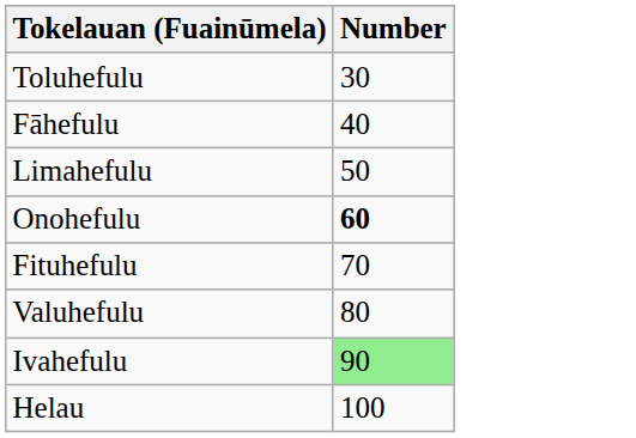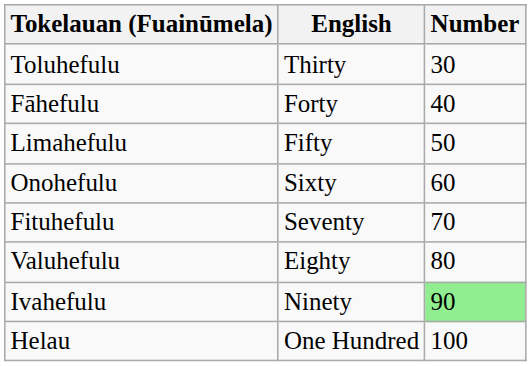+ column: English | Thirty | Forty | Fifty | Sixty | Seventy | Eighty | Ninety | One Hundred
Onohefulu | Number: bold -> normal
